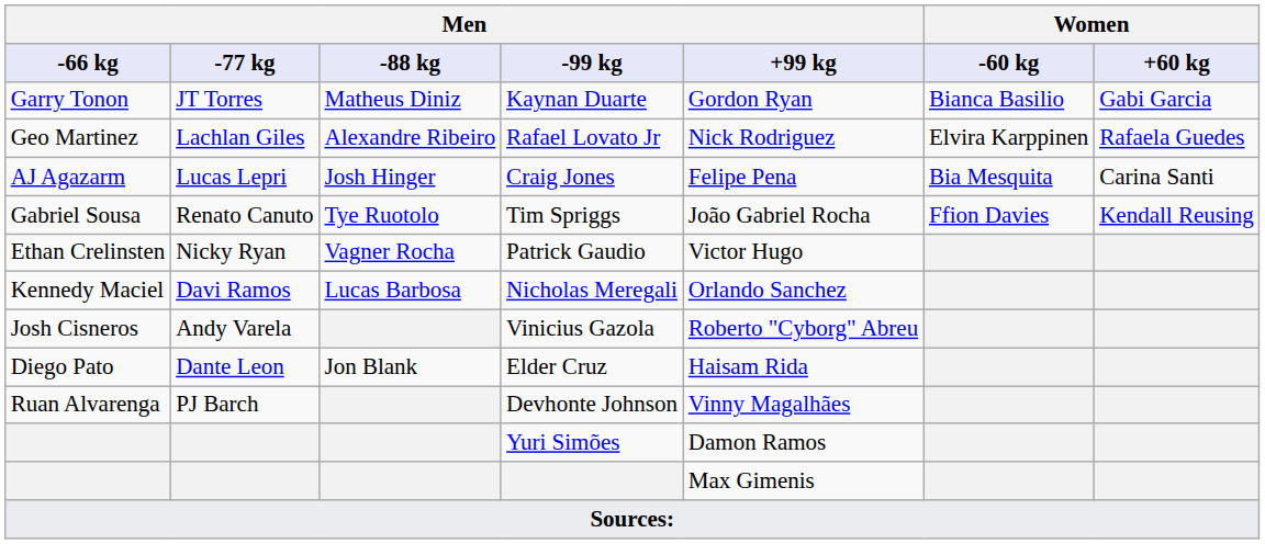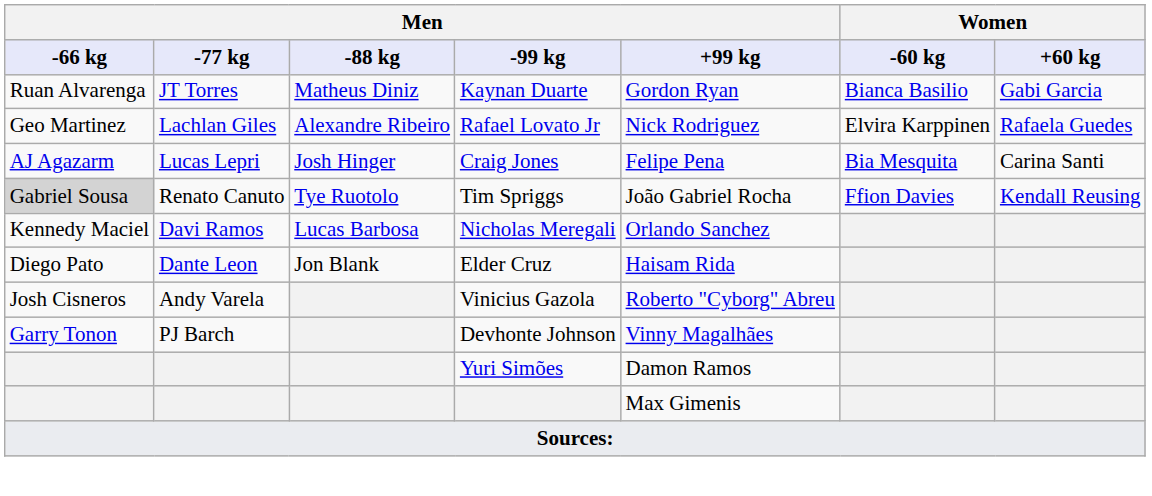Kaynan Duarte | Men / -66 kg: Garry Tonon -> Ruan Alvarenga
Tim Spriggs | Men / -66 kg: no background -> lightgrey background
- row: Ethan Crelinsten | Nicky Ryan | Vagner Rocha | Patrick Gaudio | Victor Hugo
rows swapped: Elder Cruz <-> Vinicius Gazola
Devhonte Johnson | Men / -66 kg: Ruan Alvarenga -> Garry Tonon
